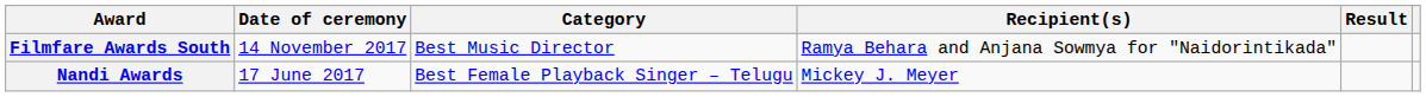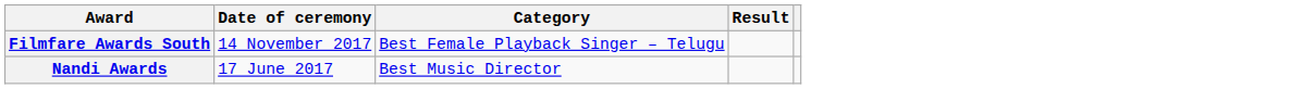- column: Recipient(s) | Ramya Behara and Anjana Sowmya for "Naidorintikada" | Mickey J. Meyer
Filmfare Awards South | Category: Best Music Director -> Best Female Playback Singer – Telugu
Nandi Awards | Category: Best Female Playback Singer – Telugu -> Best Music Director
